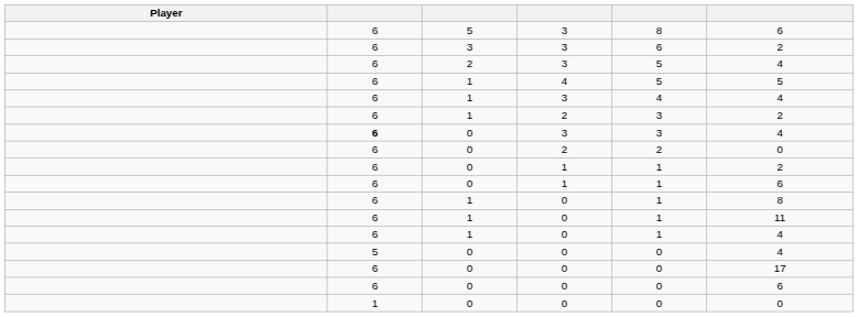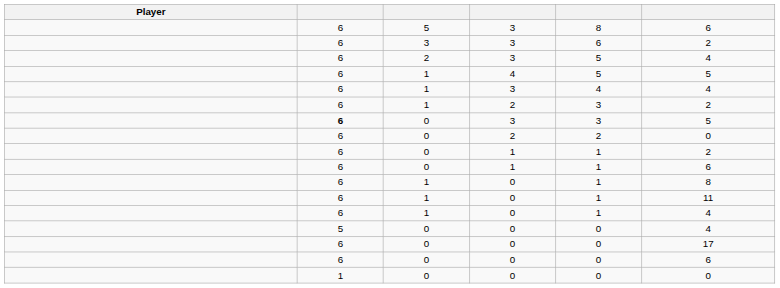0 / 3 | column 6: 4 -> 5
